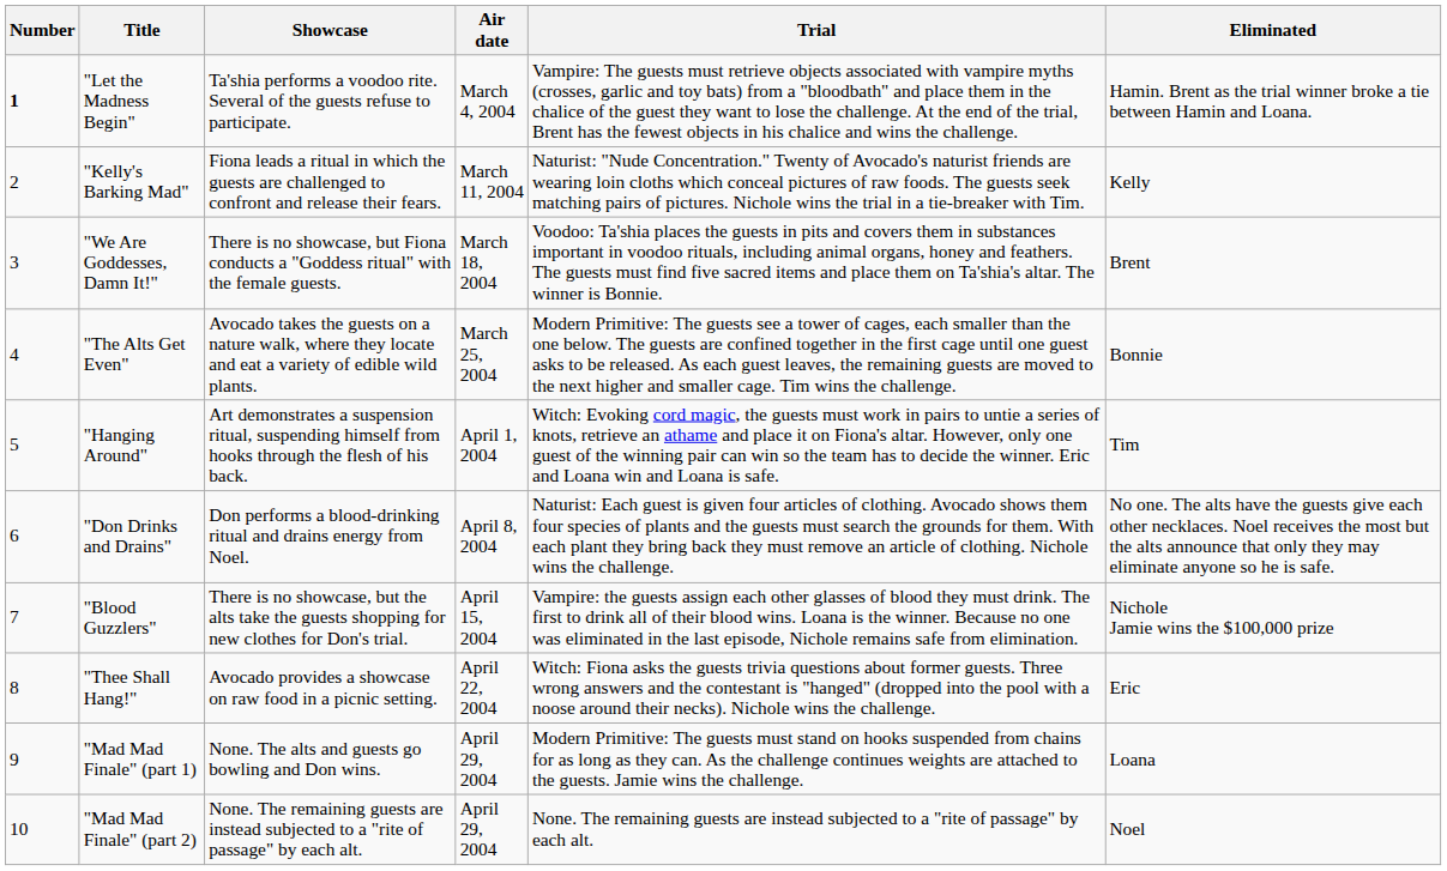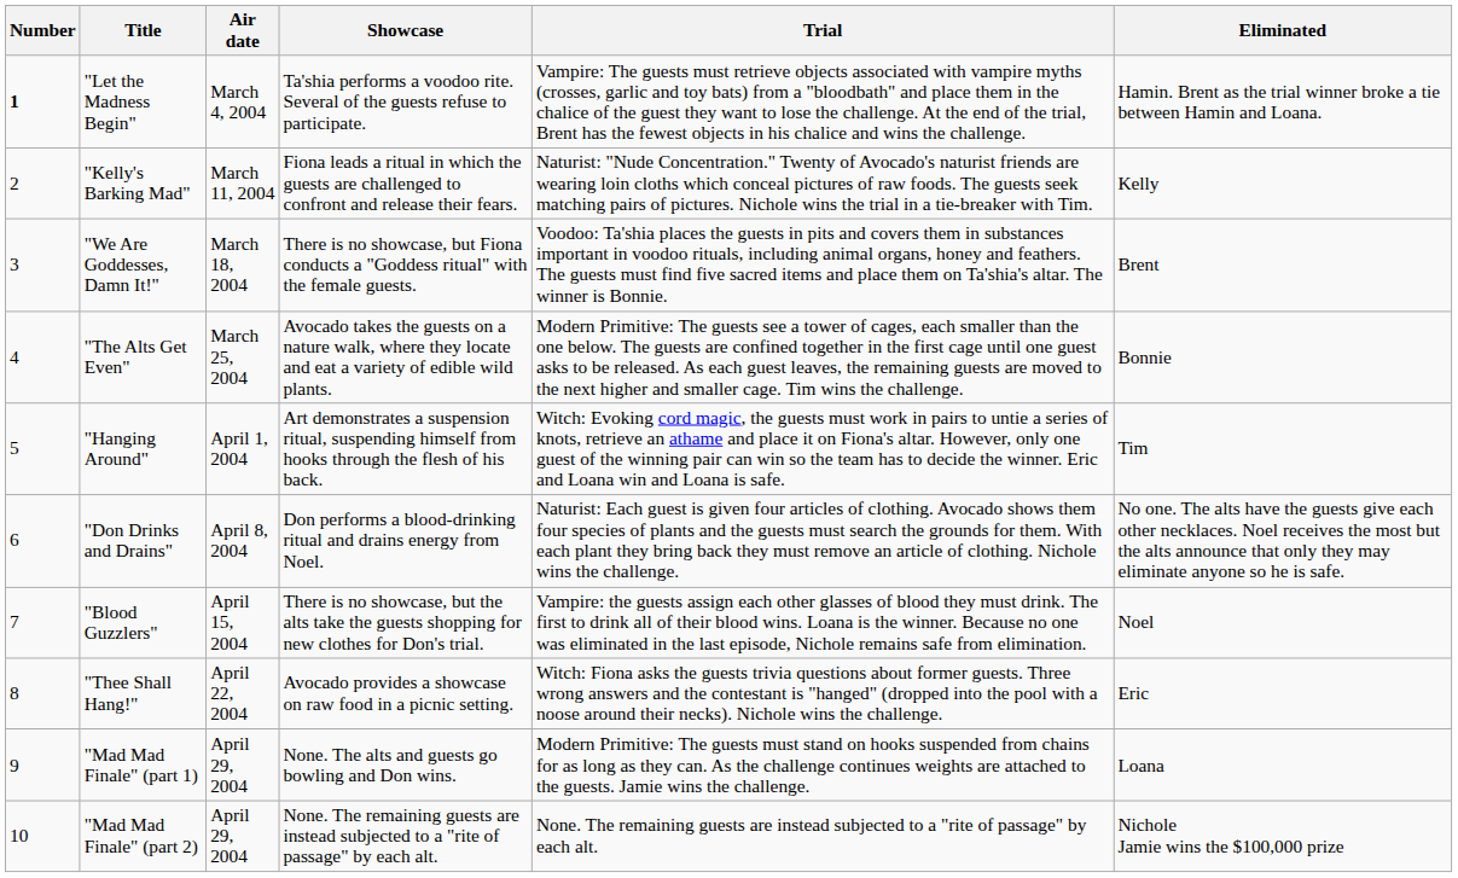columns swapped: Air date <-> Showcase
"Blood Guzzlers" | Eliminated: Nichole Jamie wins the $100,000 prize -> Noel
"Mad Mad Finale" (part 2) | Eliminated: Noel -> Nichole Jamie wins the $100,000 prize
